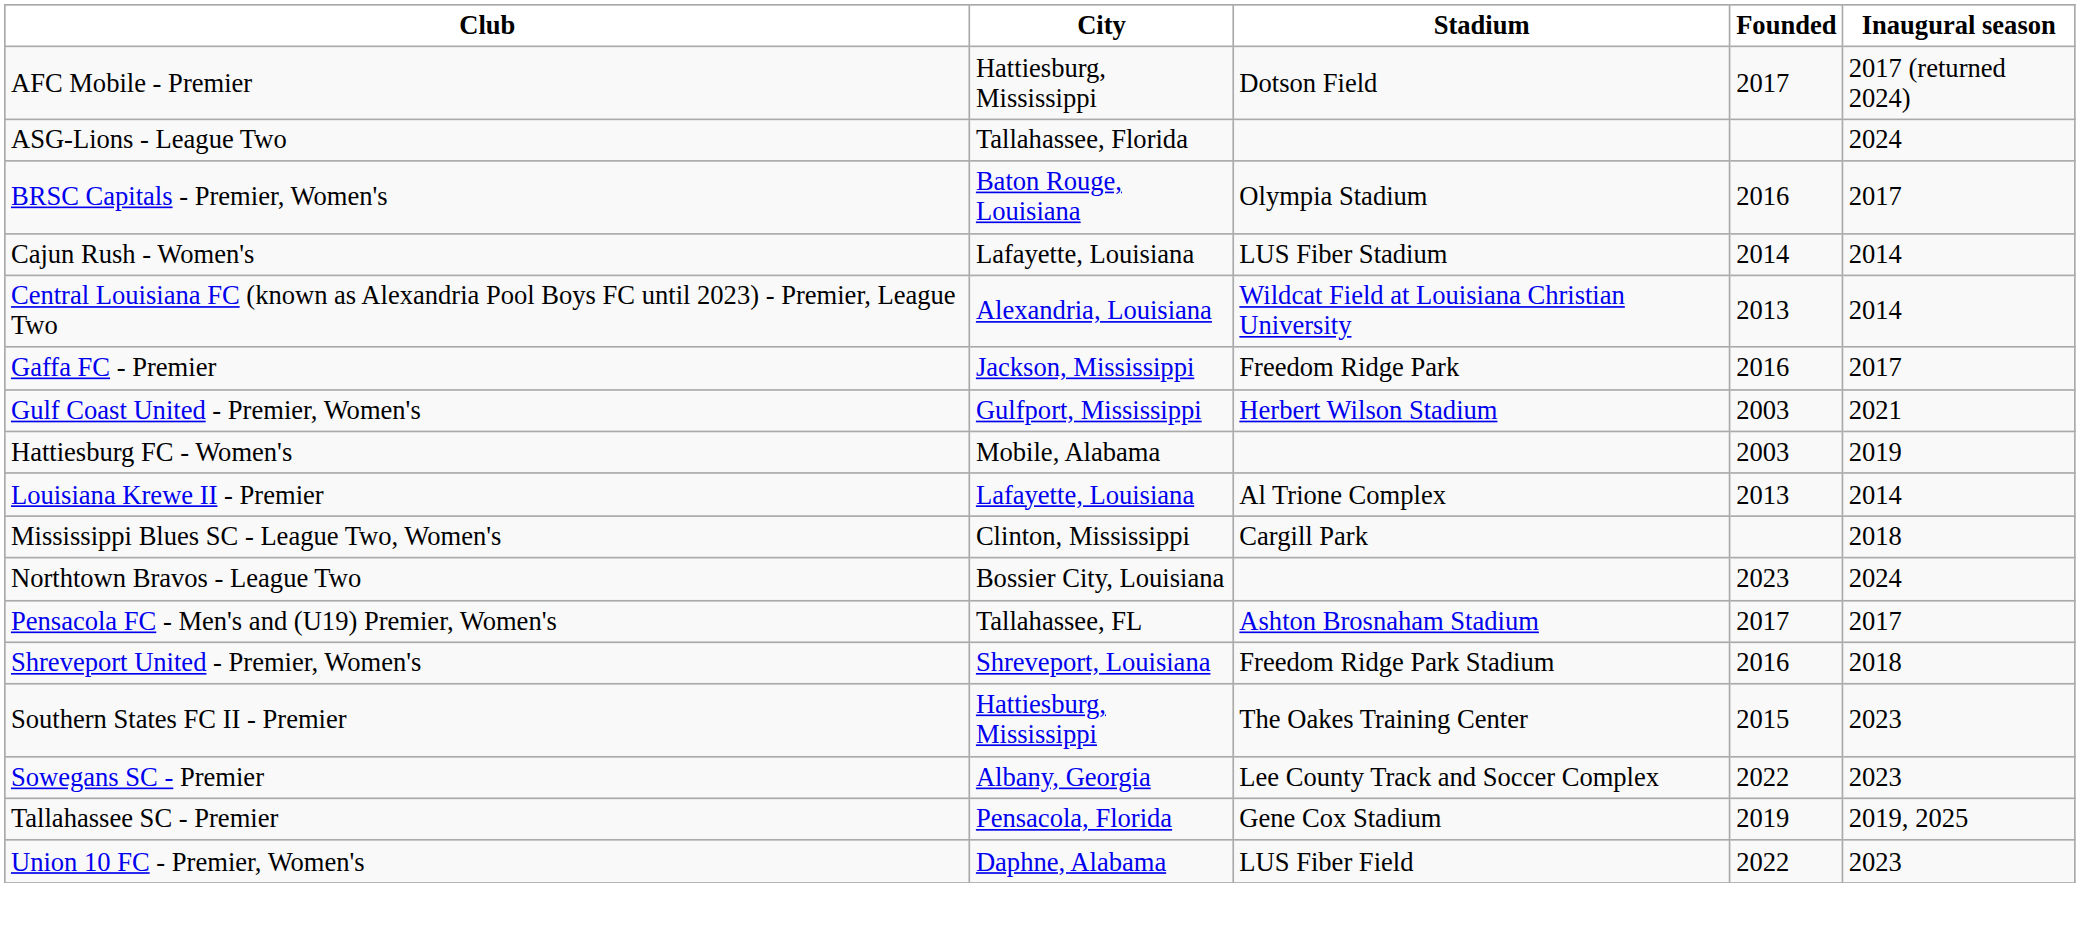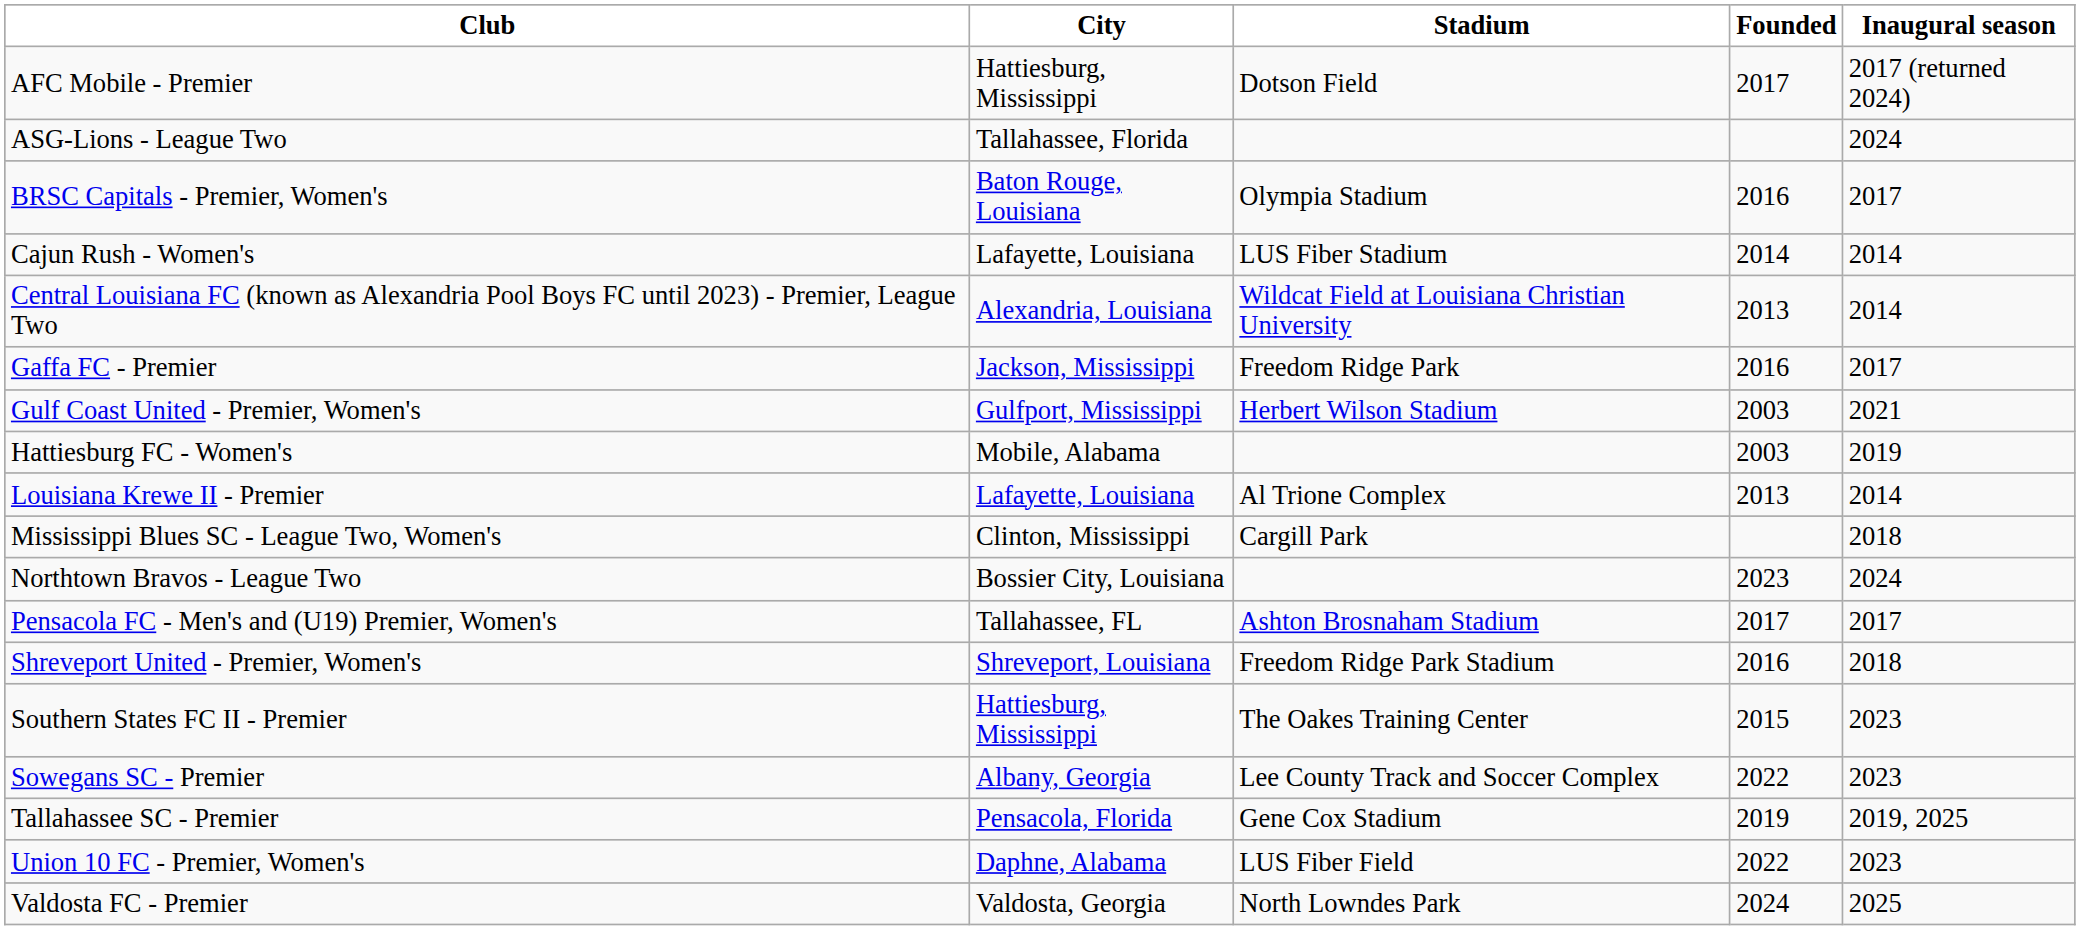+ row: Valdosta FC - Premier | Valdosta, Georgia | North Lowndes Park | 2024 | 2025
